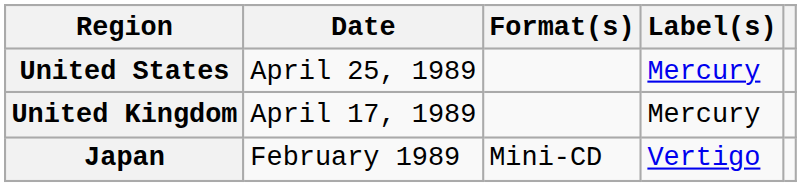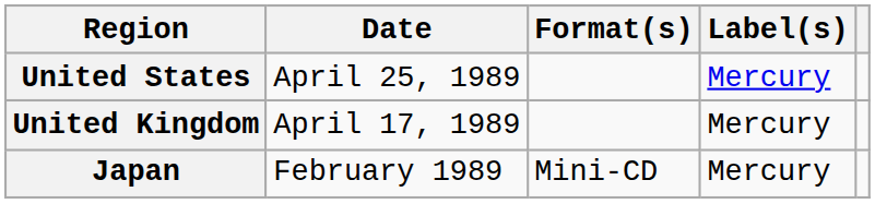Japan | Label(s): Vertigo -> Mercury
